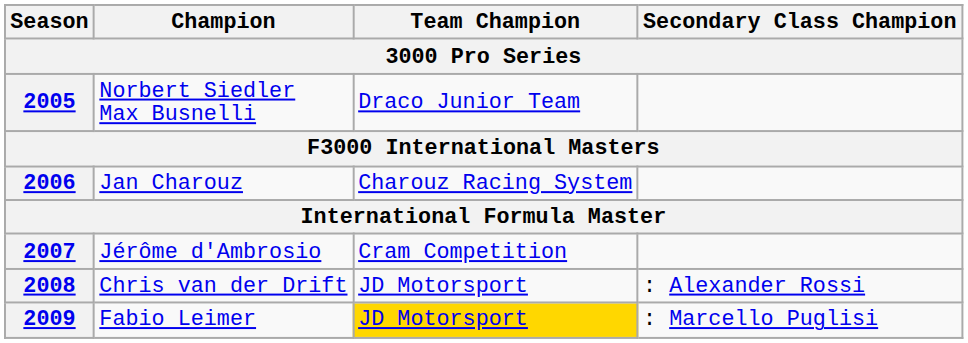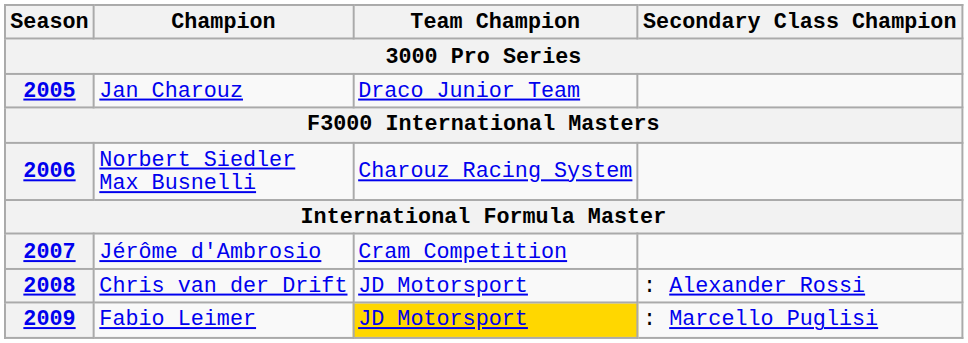2005 | Champion: Norbert Siedler Max Busnelli -> Jan Charouz
2006 | Champion: Jan Charouz -> Norbert Siedler Max Busnelli
